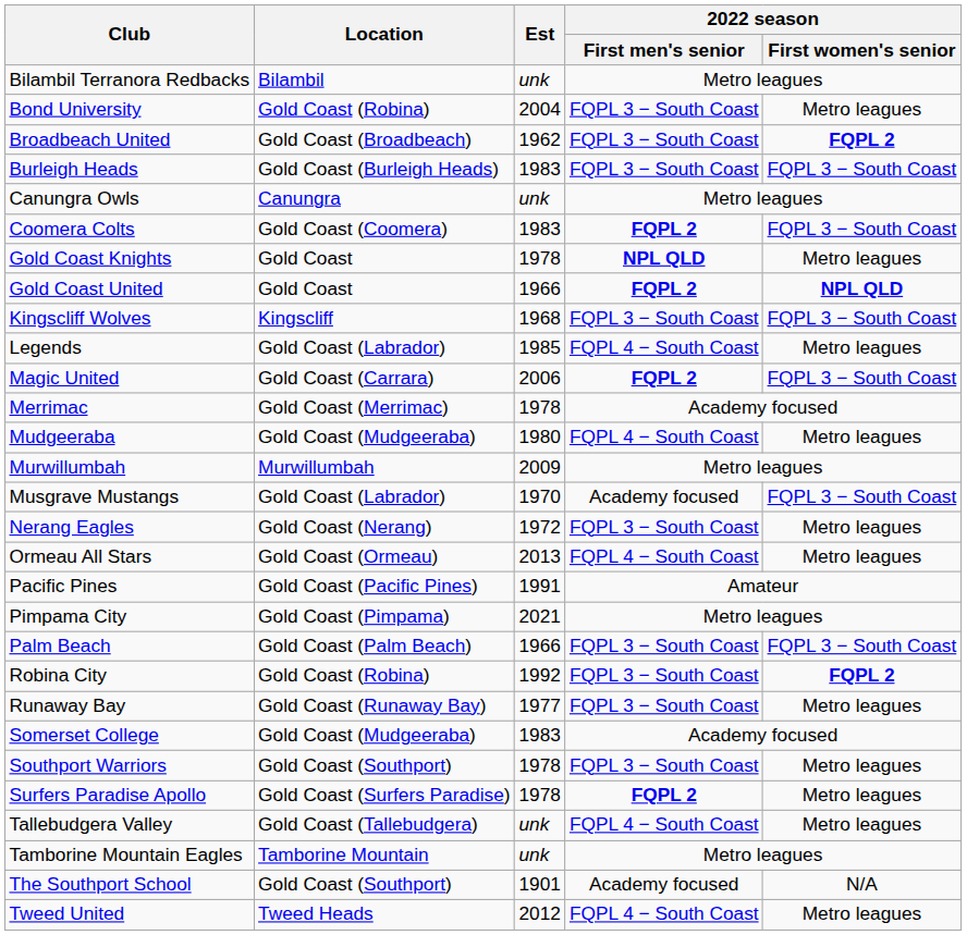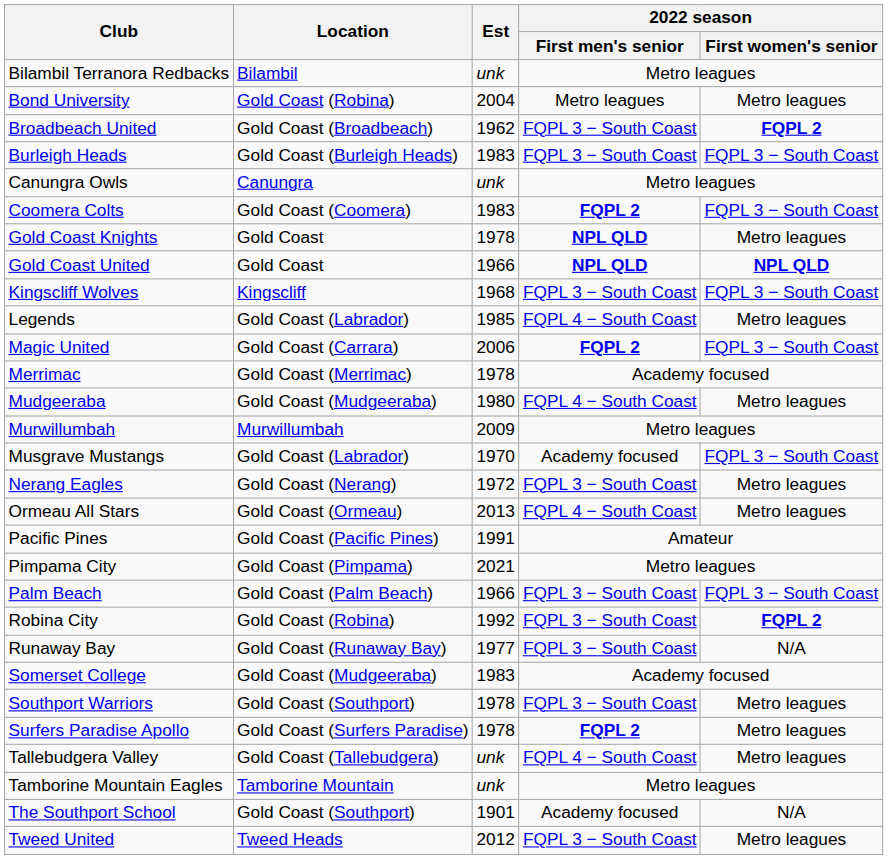Bond University | 2022 season / First men's senior: FQPL 3 − South Coast -> Metro leagues
Gold Coast United | 2022 season / First men's senior: FQPL 2 -> NPL QLD
Runaway Bay | 2022 season / First women's senior: Metro leagues -> N/A
Tweed United | 2022 season / First men's senior: FQPL 4 − South Coast -> FQPL 3 − South Coast
